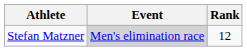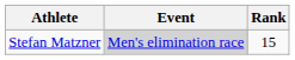Stefan Matzner | Rank: 12 -> 15
